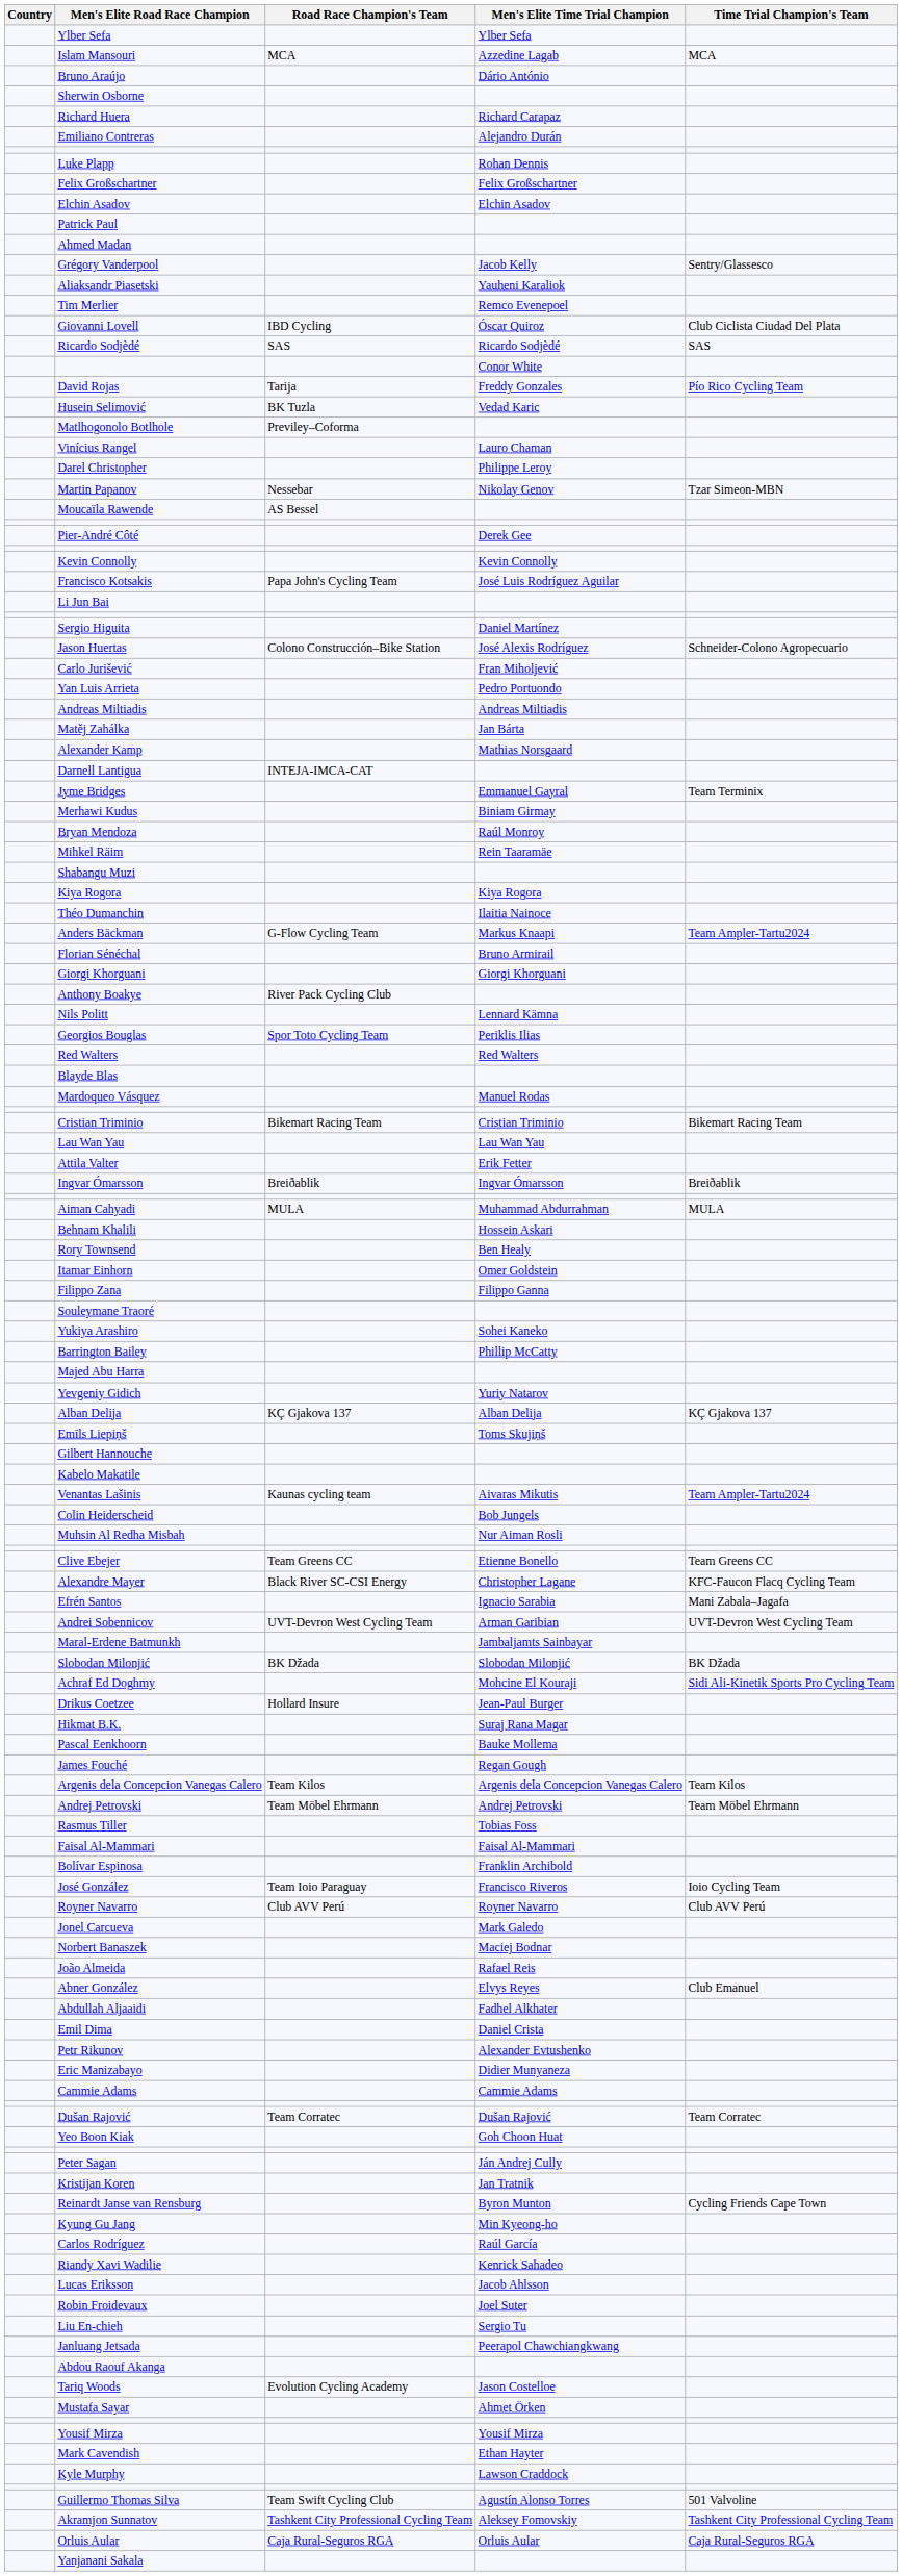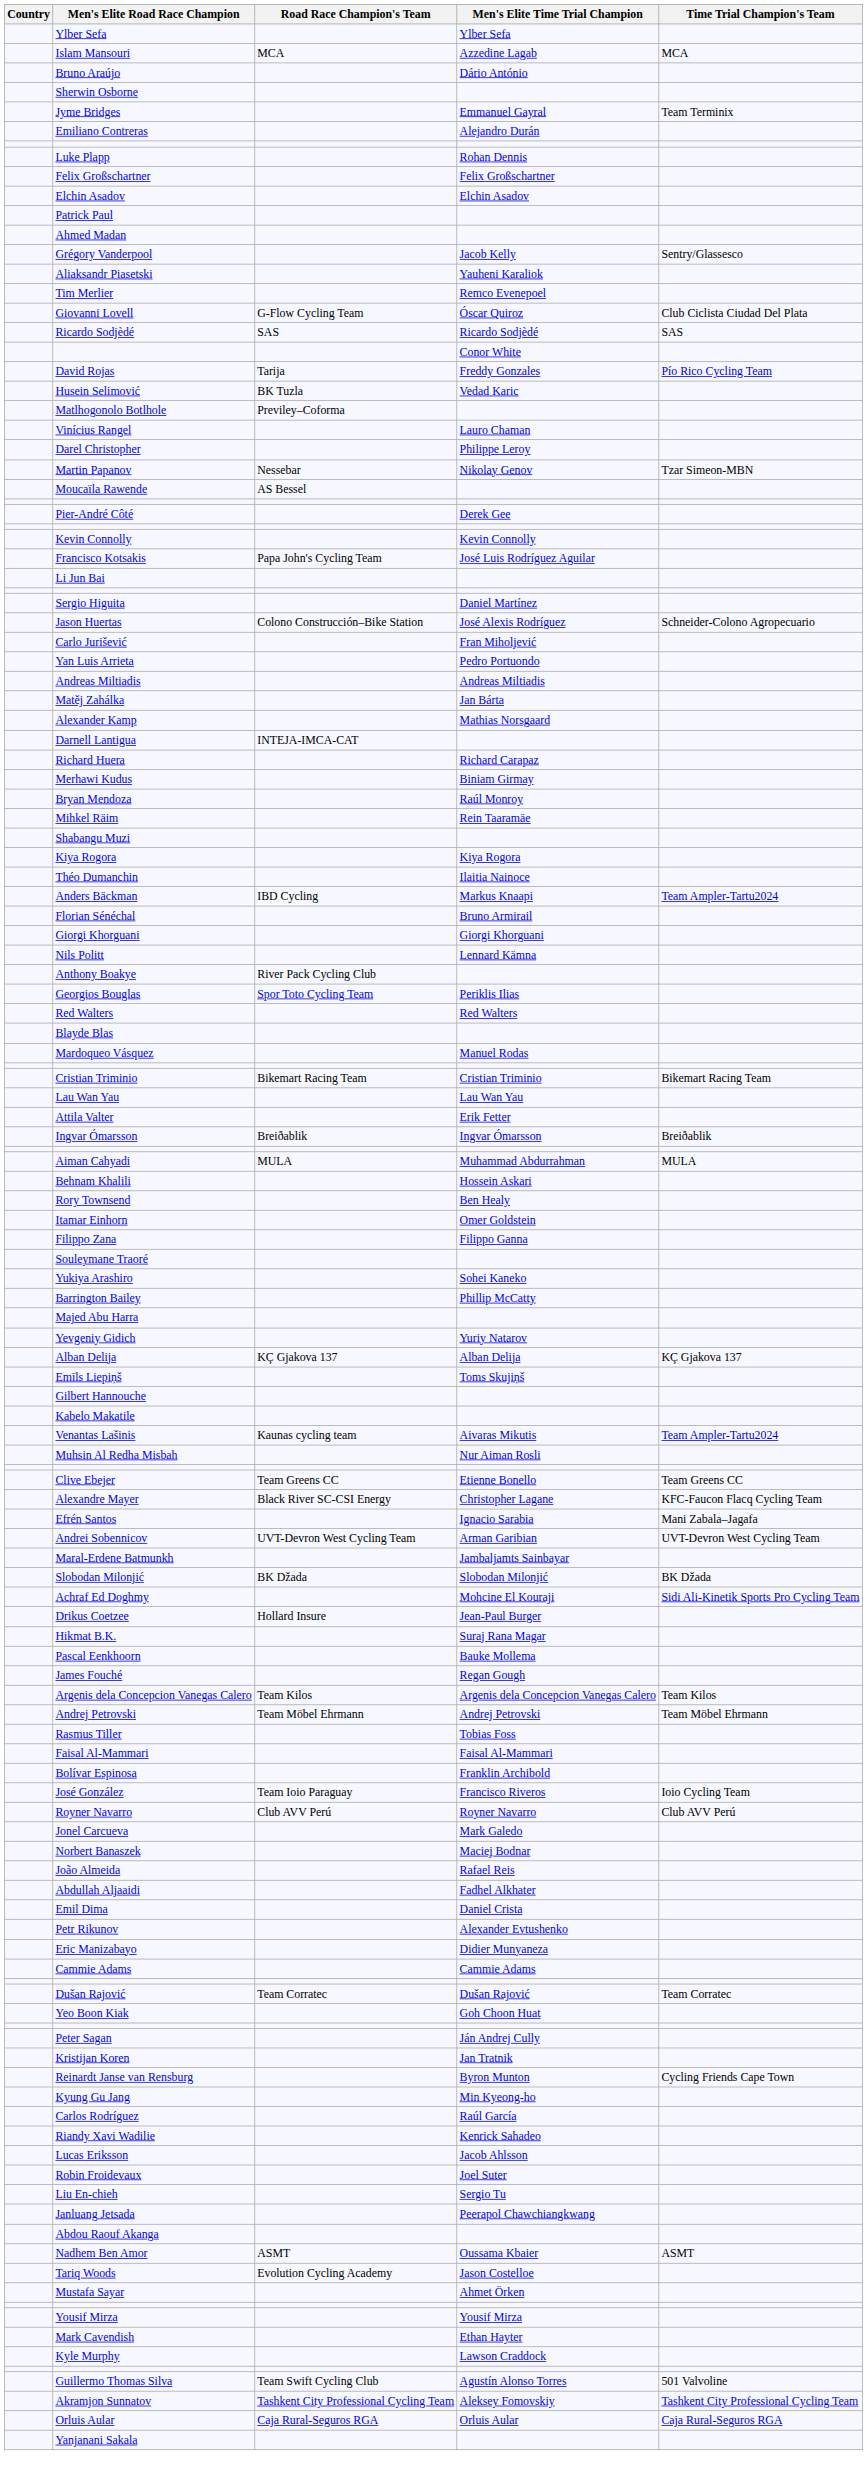rows swapped: Jyme Bridges <-> Richard Huera
Giovanni Lovell | Road Race Champion's Team: IBD Cycling -> G-Flow Cycling Team
Anders Bäckman | Road Race Champion's Team: G-Flow Cycling Team -> IBD Cycling
rows swapped: Nils Politt <-> Anthony Boakye
- row: Colin Heiderscheid | Bob Jungels
- row: Abner González | Elvys Reyes | Club Emanuel
+ row: Nadhem Ben Amor | ASMT | Oussama Kbaier | ASMT
